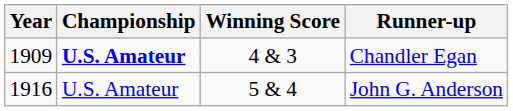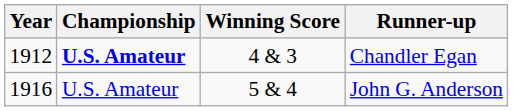Chandler Egan | Year: 1909 -> 1912
